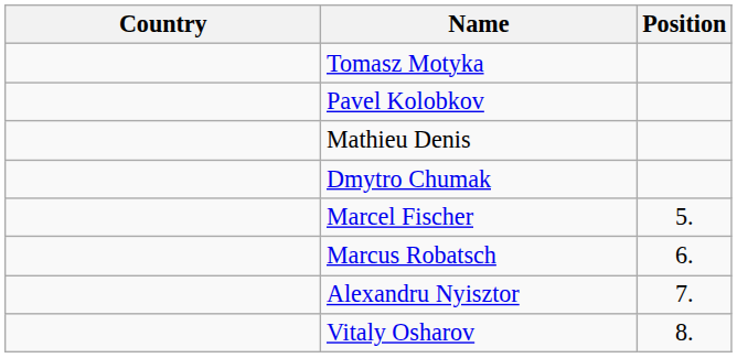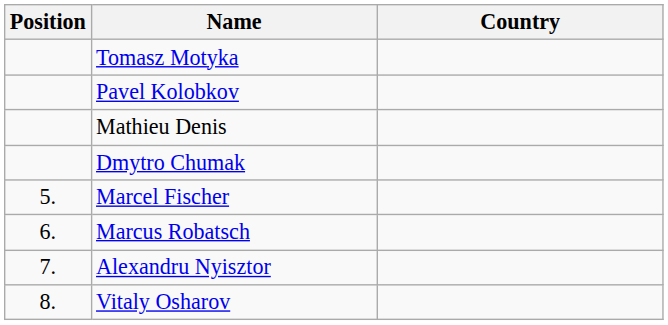columns swapped: Position <-> Country
